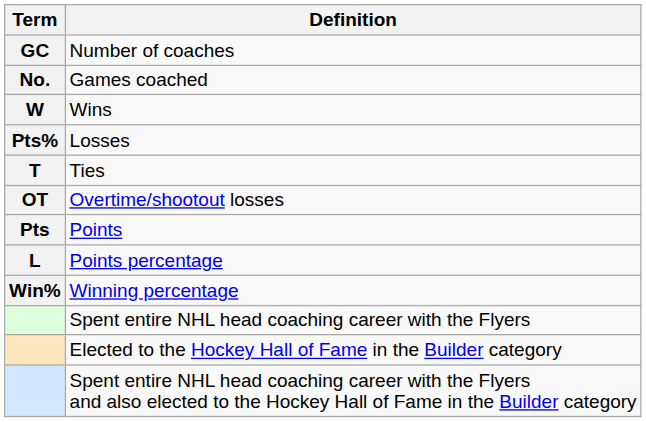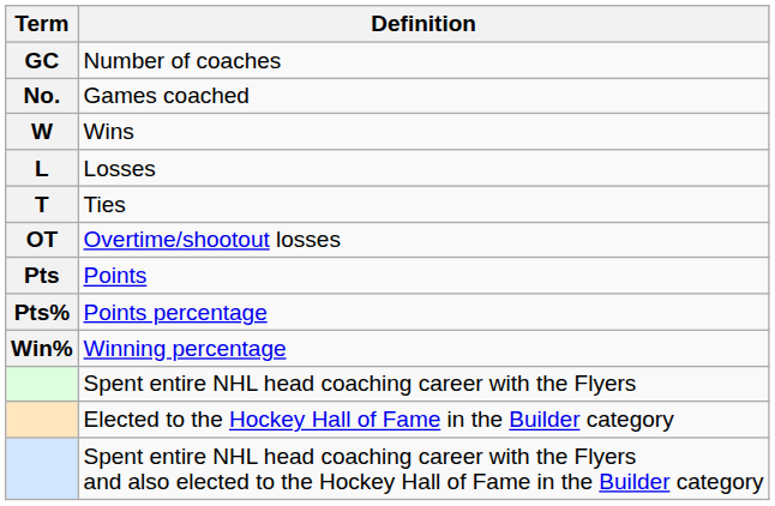Losses | Term: Pts% -> L
Points percentage | Term: L -> Pts%
